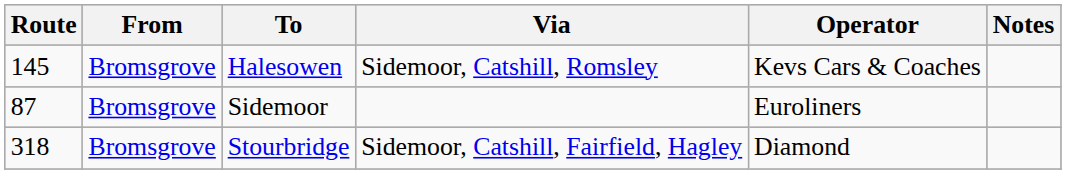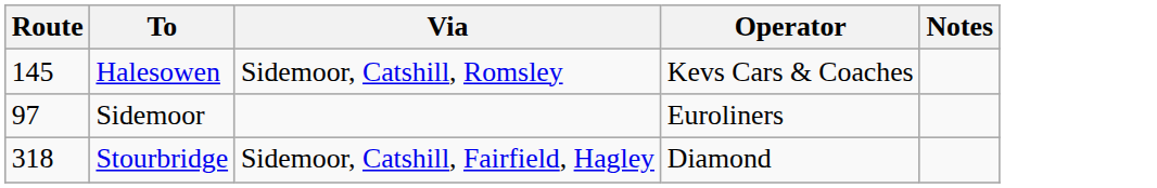- column: From | Bromsgrove | Bromsgrove | Bromsgrove
Sidemoor | Route: 87 -> 97
